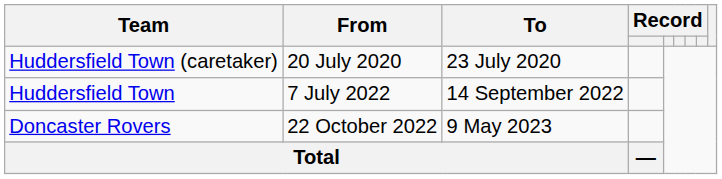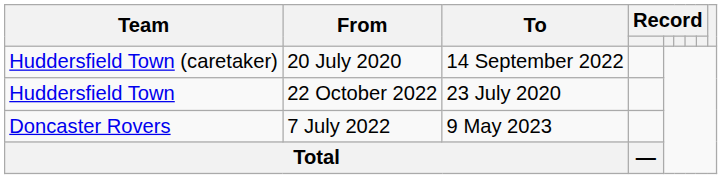Huddersfield Town (caretaker) | To: 23 July 2020 -> 14 September 2022
Huddersfield Town | From: 7 July 2022 -> 22 October 2022
Huddersfield Town | To: 14 September 2022 -> 23 July 2020
Doncaster Rovers | From: 22 October 2022 -> 7 July 2022
